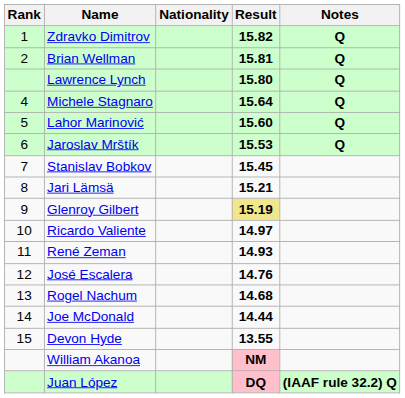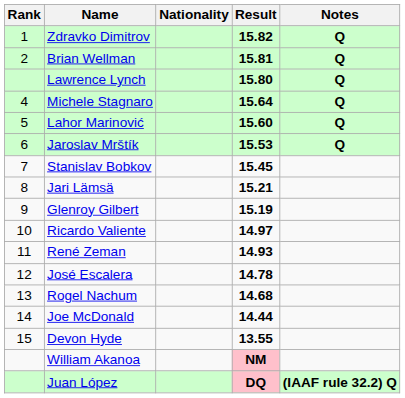Glenroy Gilbert | Result: khaki background -> no background
José Escalera | Result: 14.76 -> 14.78
